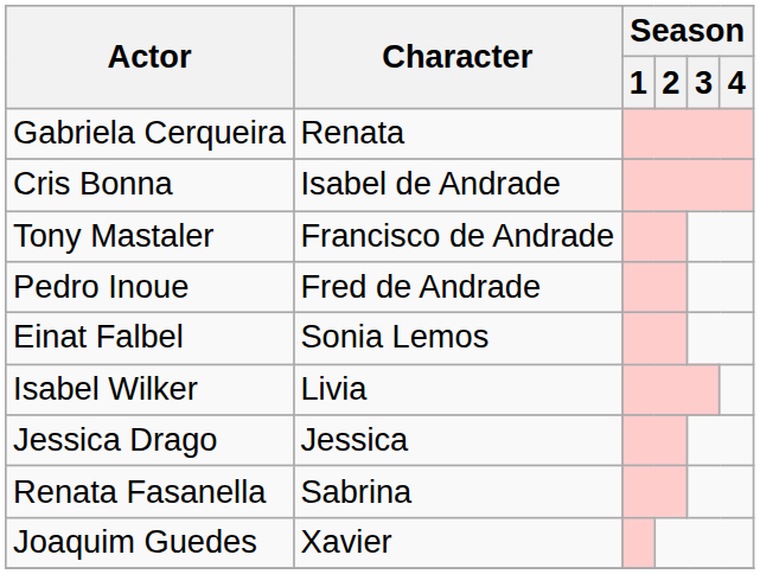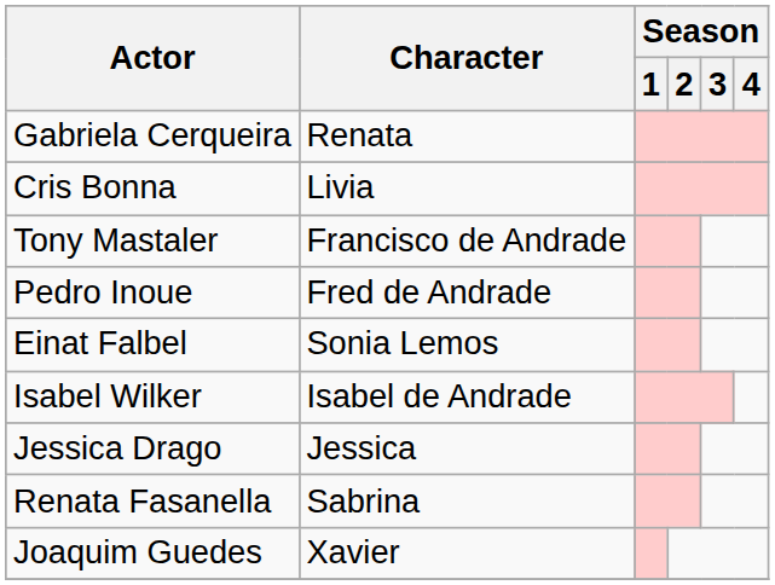Cris Bonna | Character: Isabel de Andrade -> Livia
Isabel Wilker | Character: Livia -> Isabel de Andrade
